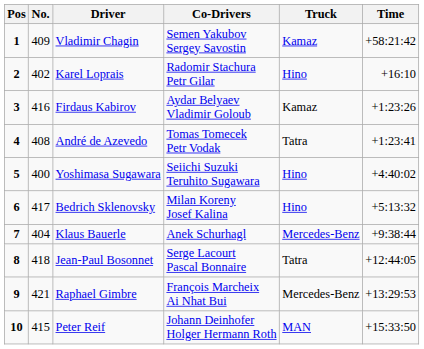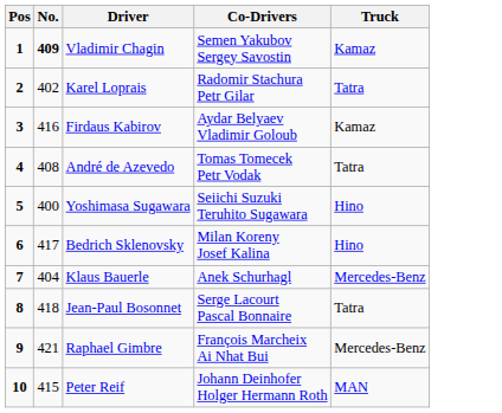- column: Time | +58:21:42 | +16:10 | +1:23:26 | +1:23:41 | +4:40:02 | +5:13:32 | +9:38:44 | +12:44:05 | +13:29:53 | +15:33:50
Vladimir Chagin | No.: normal -> bold
Karel Loprais | Truck: Hino -> Tatra
